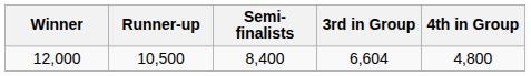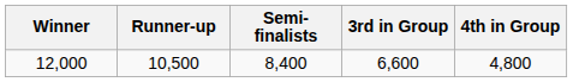12,000 | 3rd in Group: 6,604 -> 6,600
